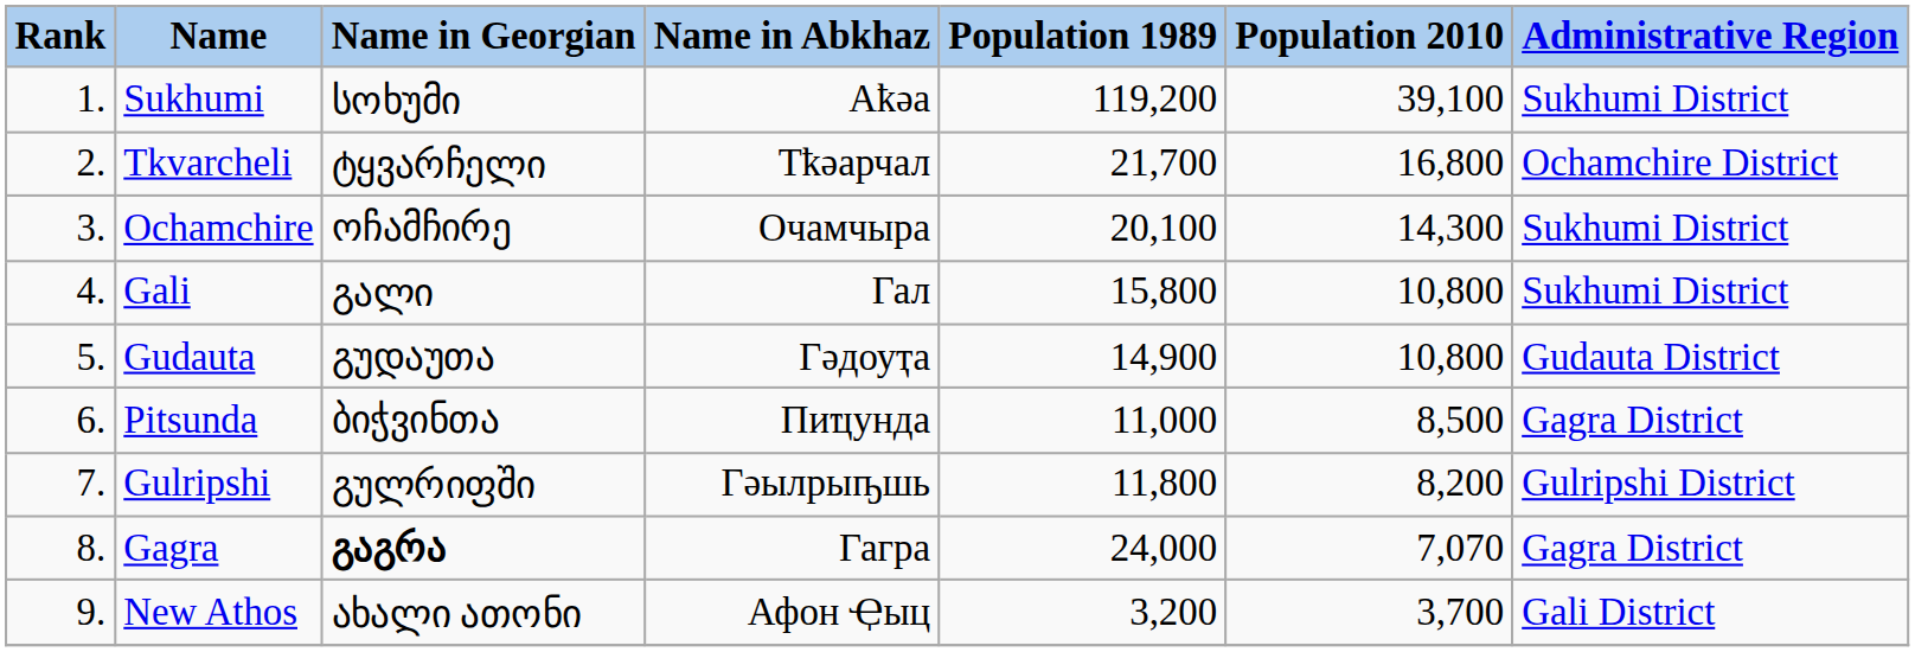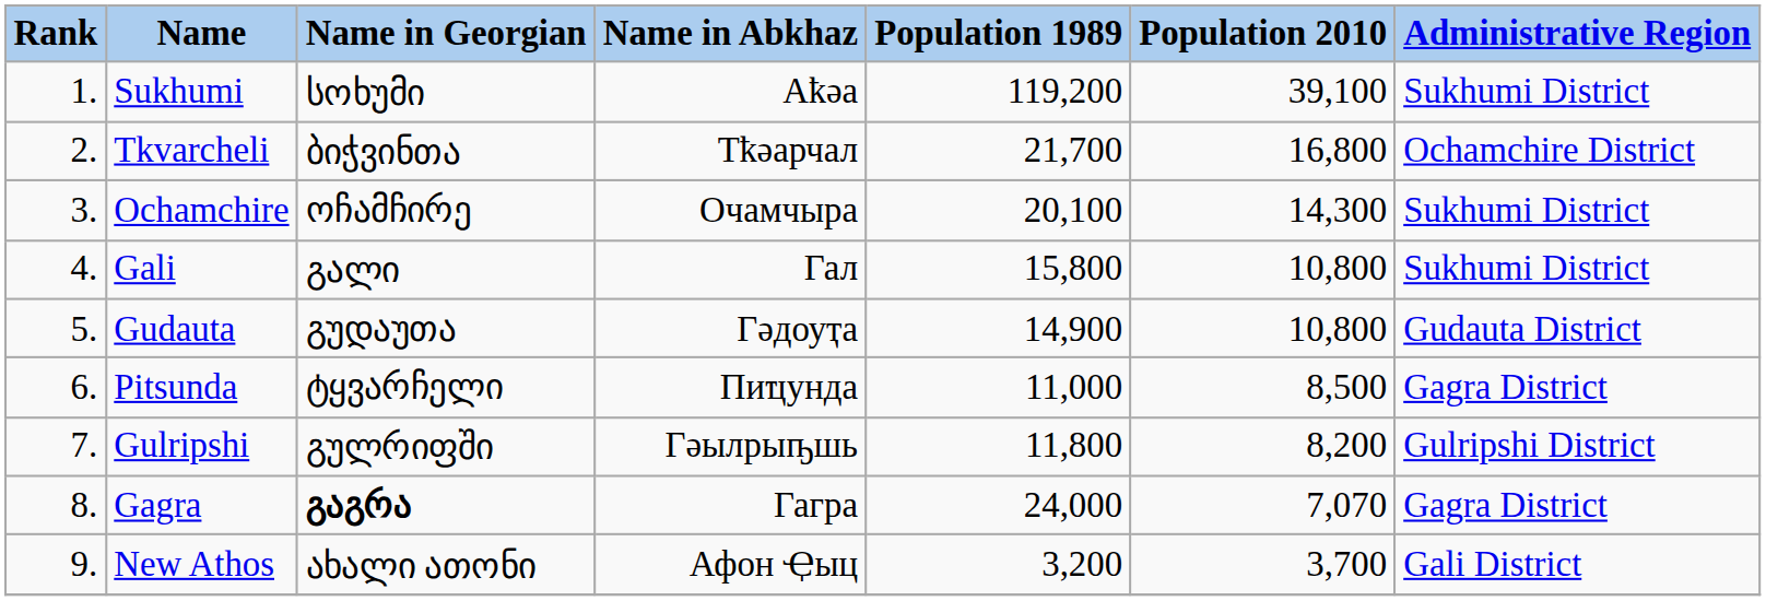Tkvarcheli | Name in Georgian: ტყვარჩელი -> ბიჭვინთა
Pitsunda | Name in Georgian: ბიჭვინთა -> ტყვარჩელი
